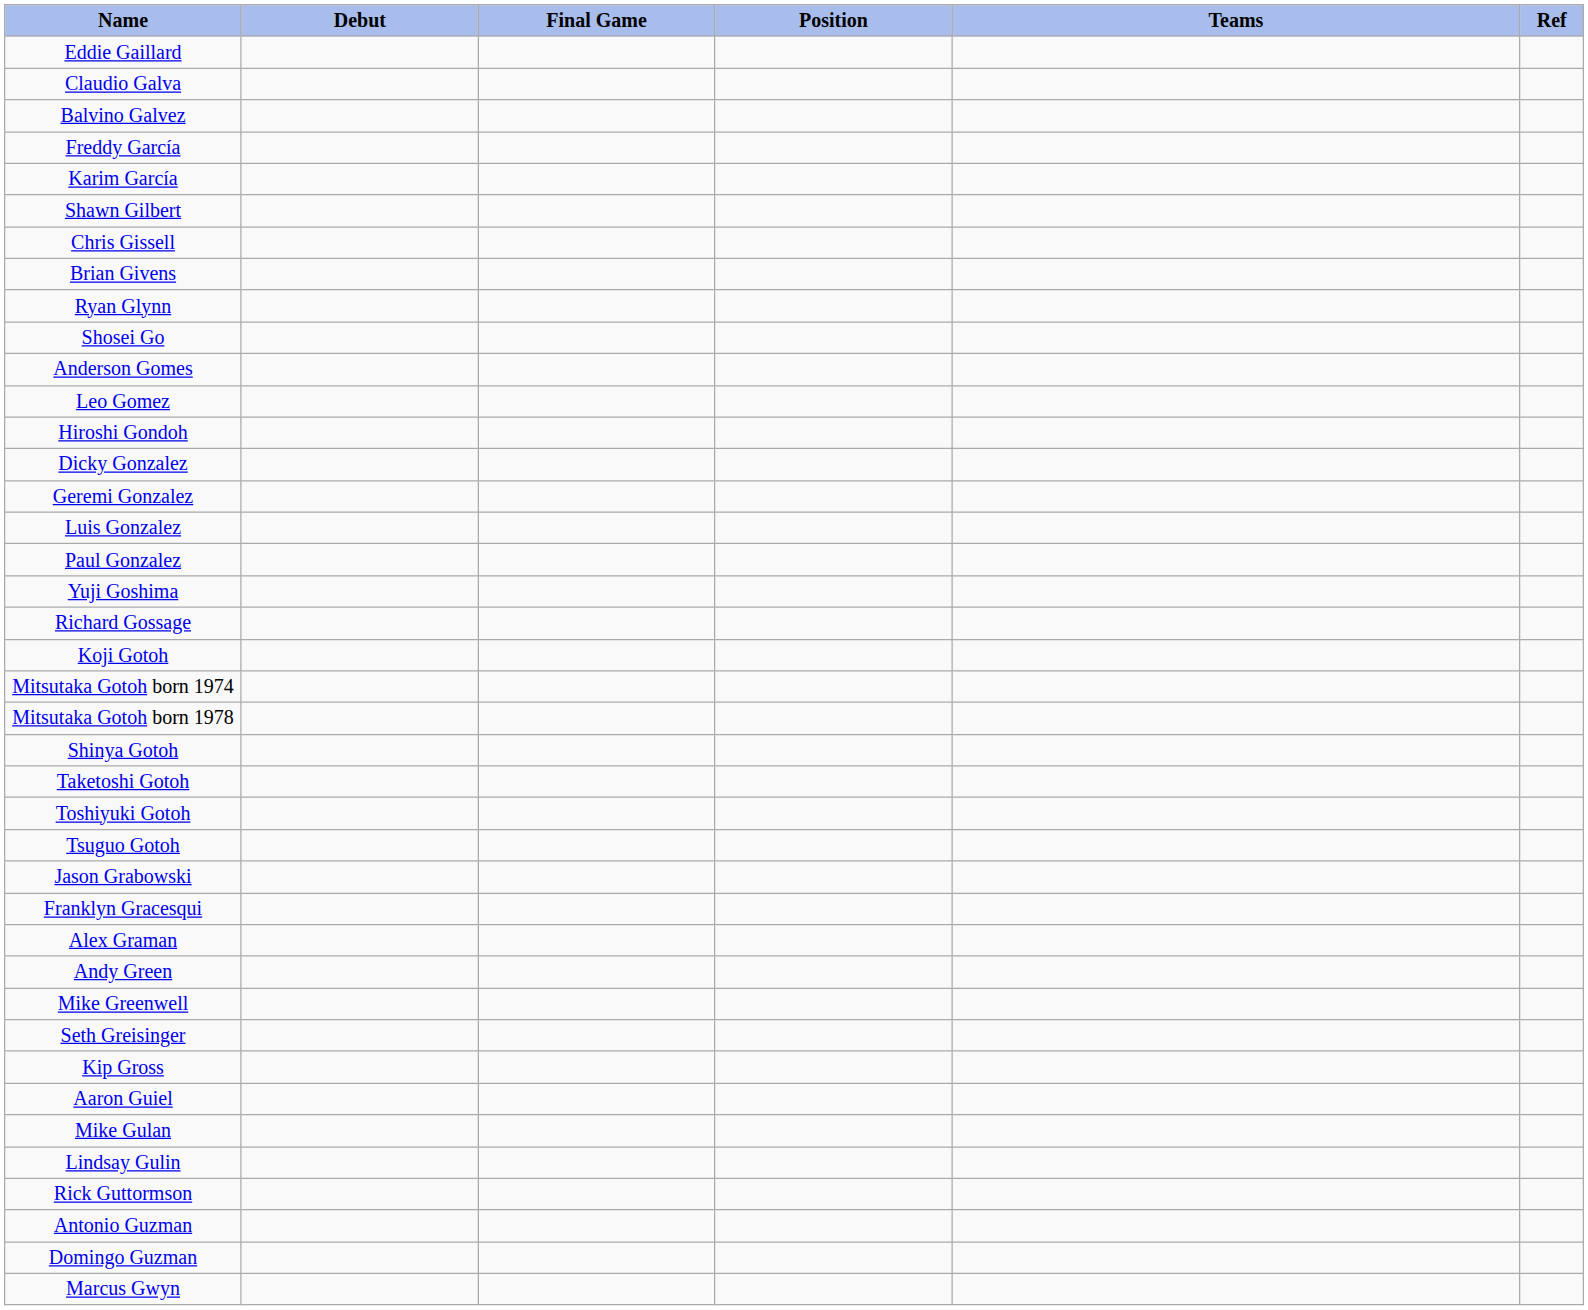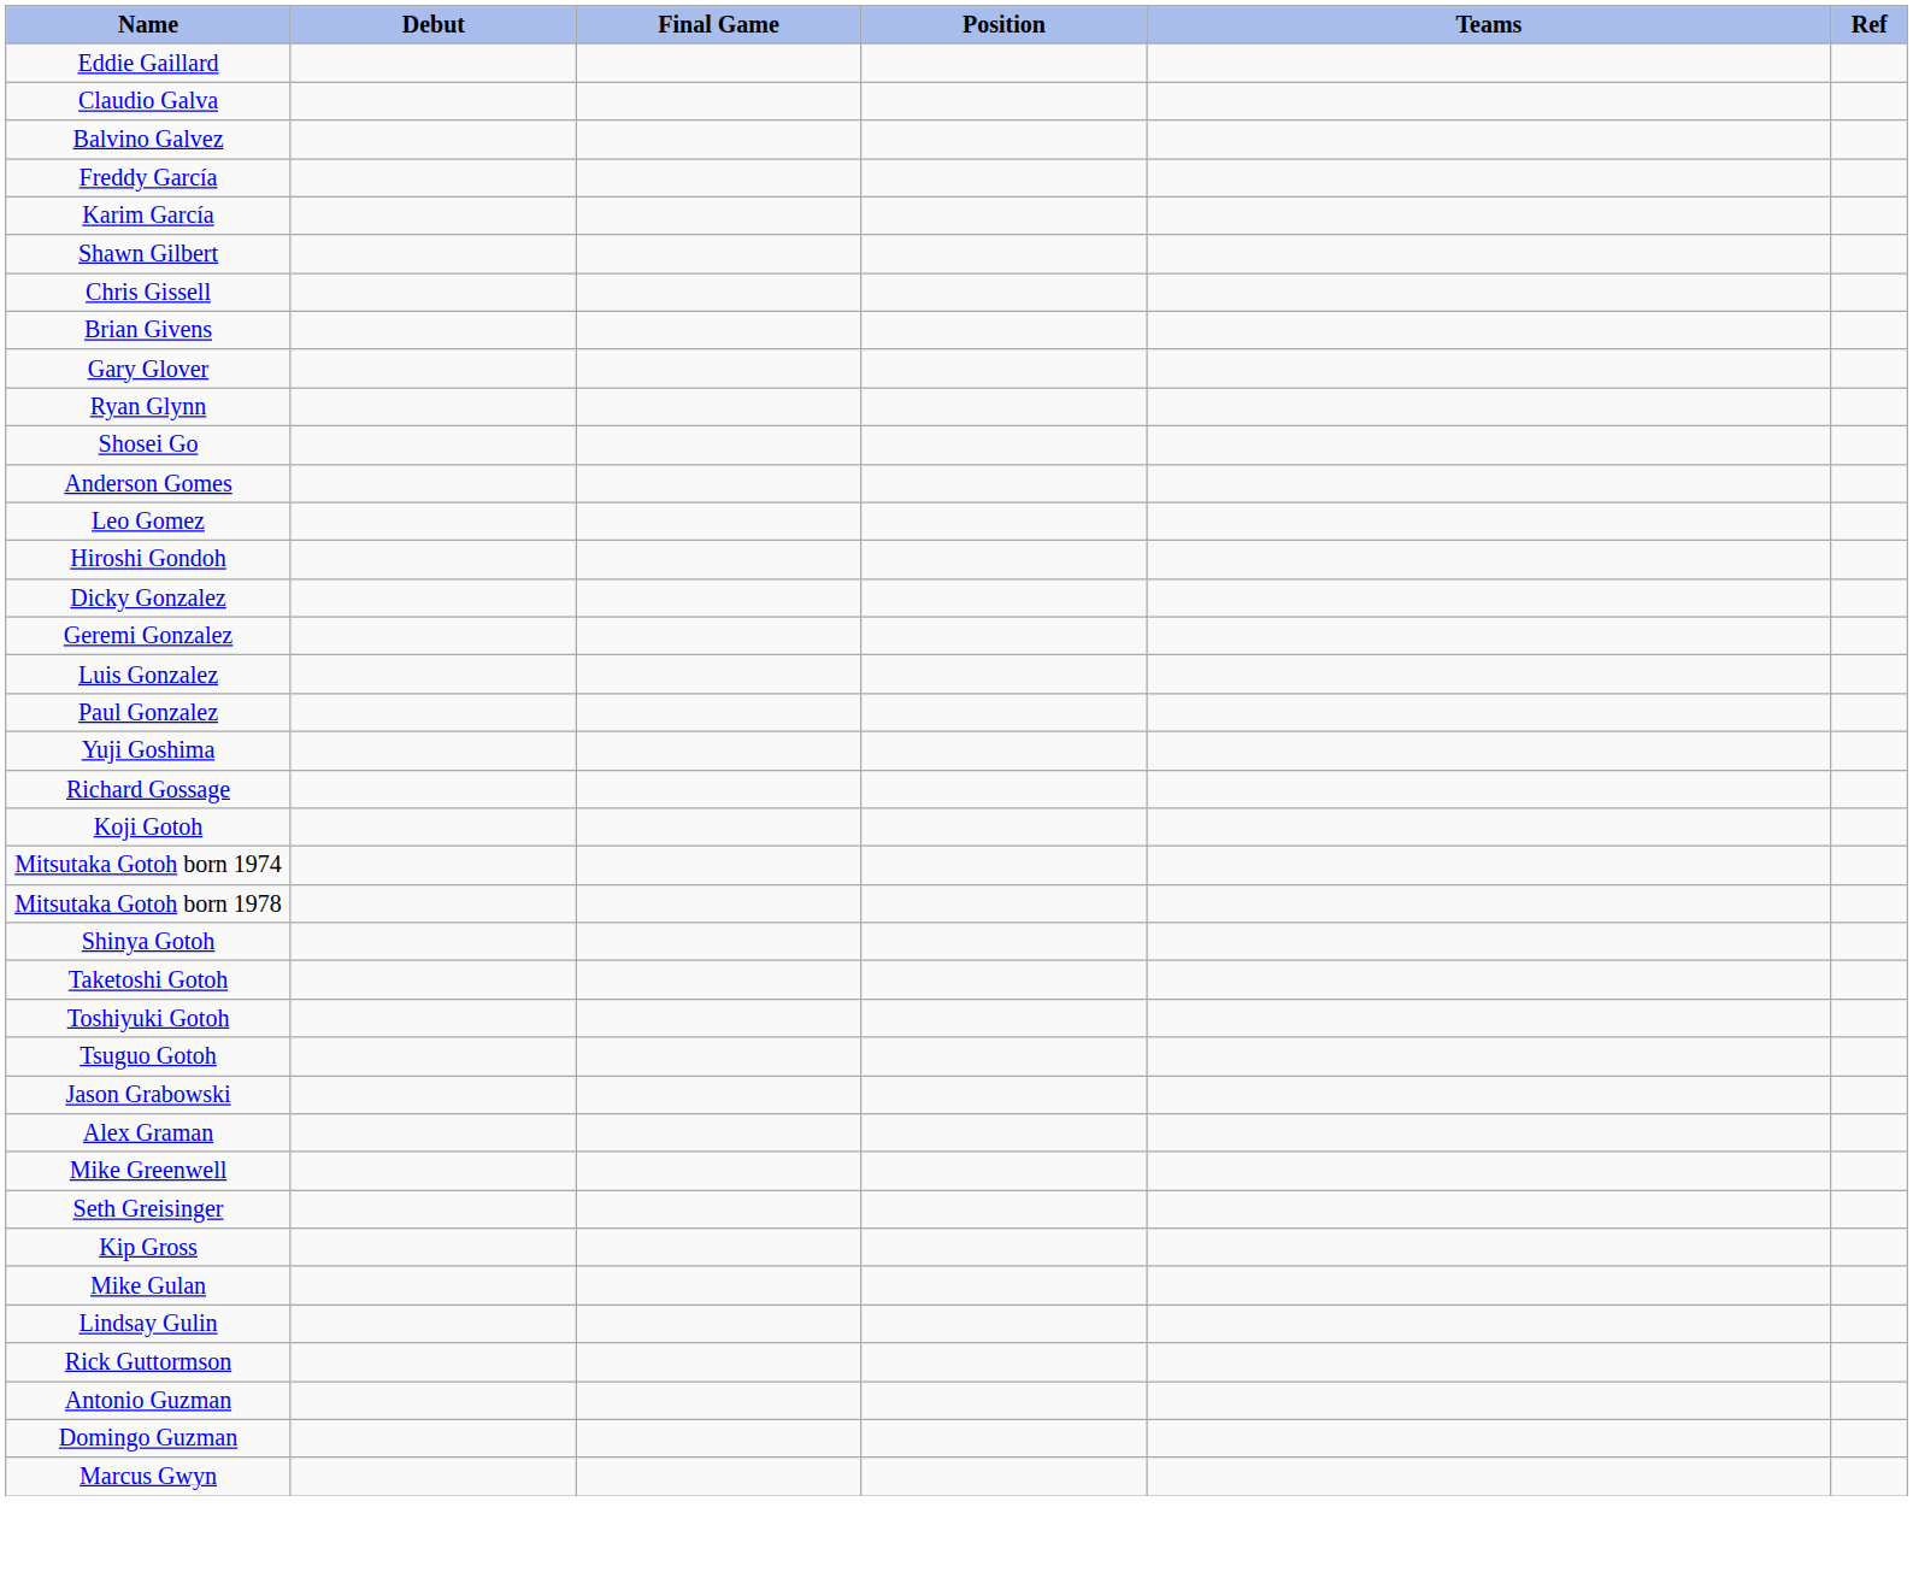+ row: Gary Glover
- row: Franklyn Gracesqui
- row: Andy Green
- row: Aaron Guiel
